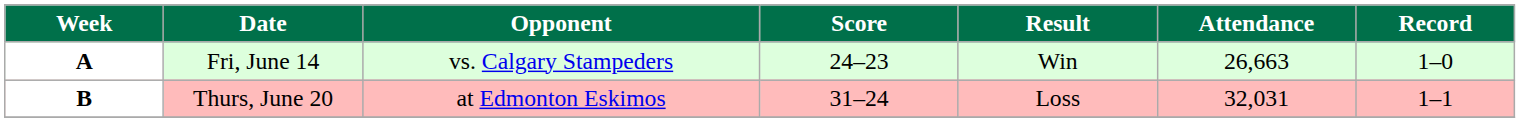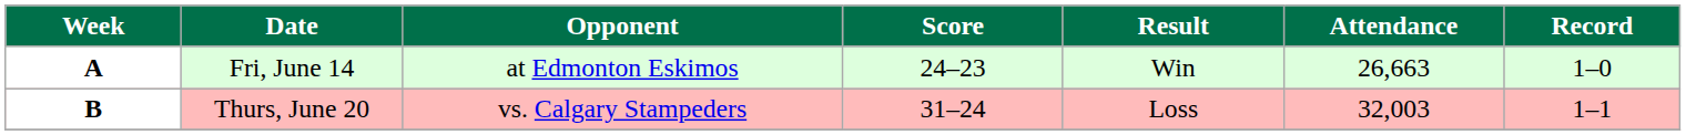A | Opponent: vs. Calgary Stampeders -> at Edmonton Eskimos
B | Opponent: at Edmonton Eskimos -> vs. Calgary Stampeders
B | Attendance: 32,031 -> 32,003
